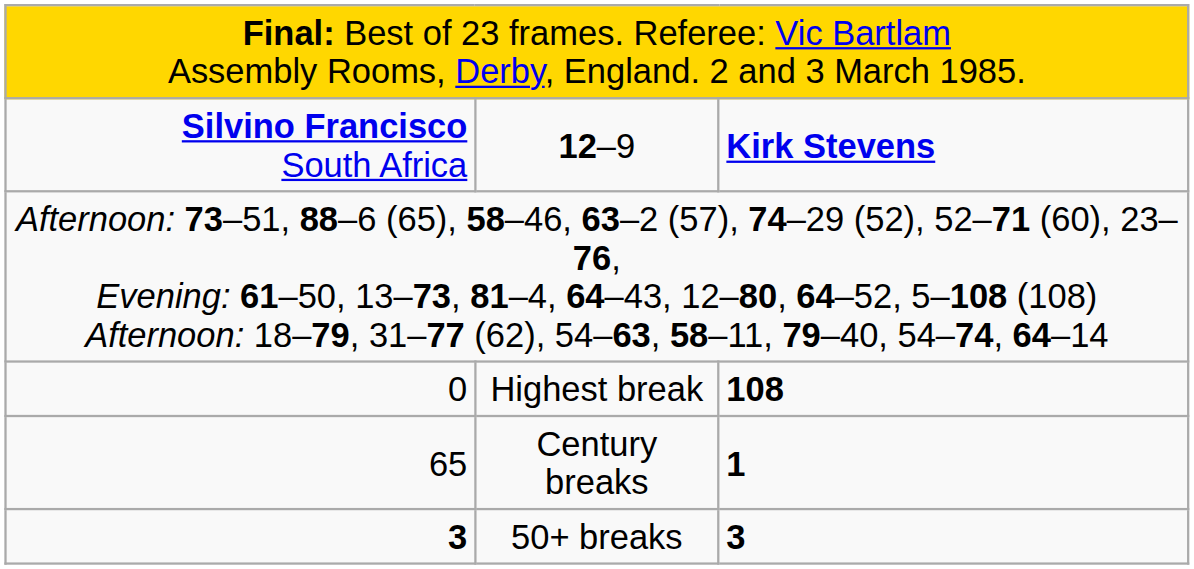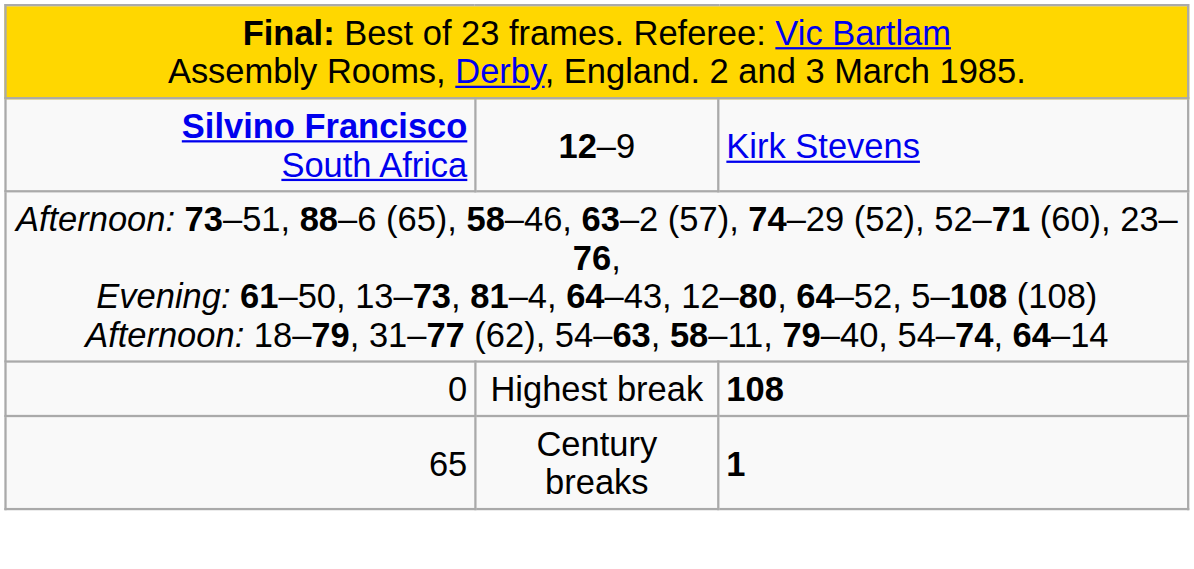12–9 | column 3: bold -> normal
- row: 3 | 50+ breaks | 3
